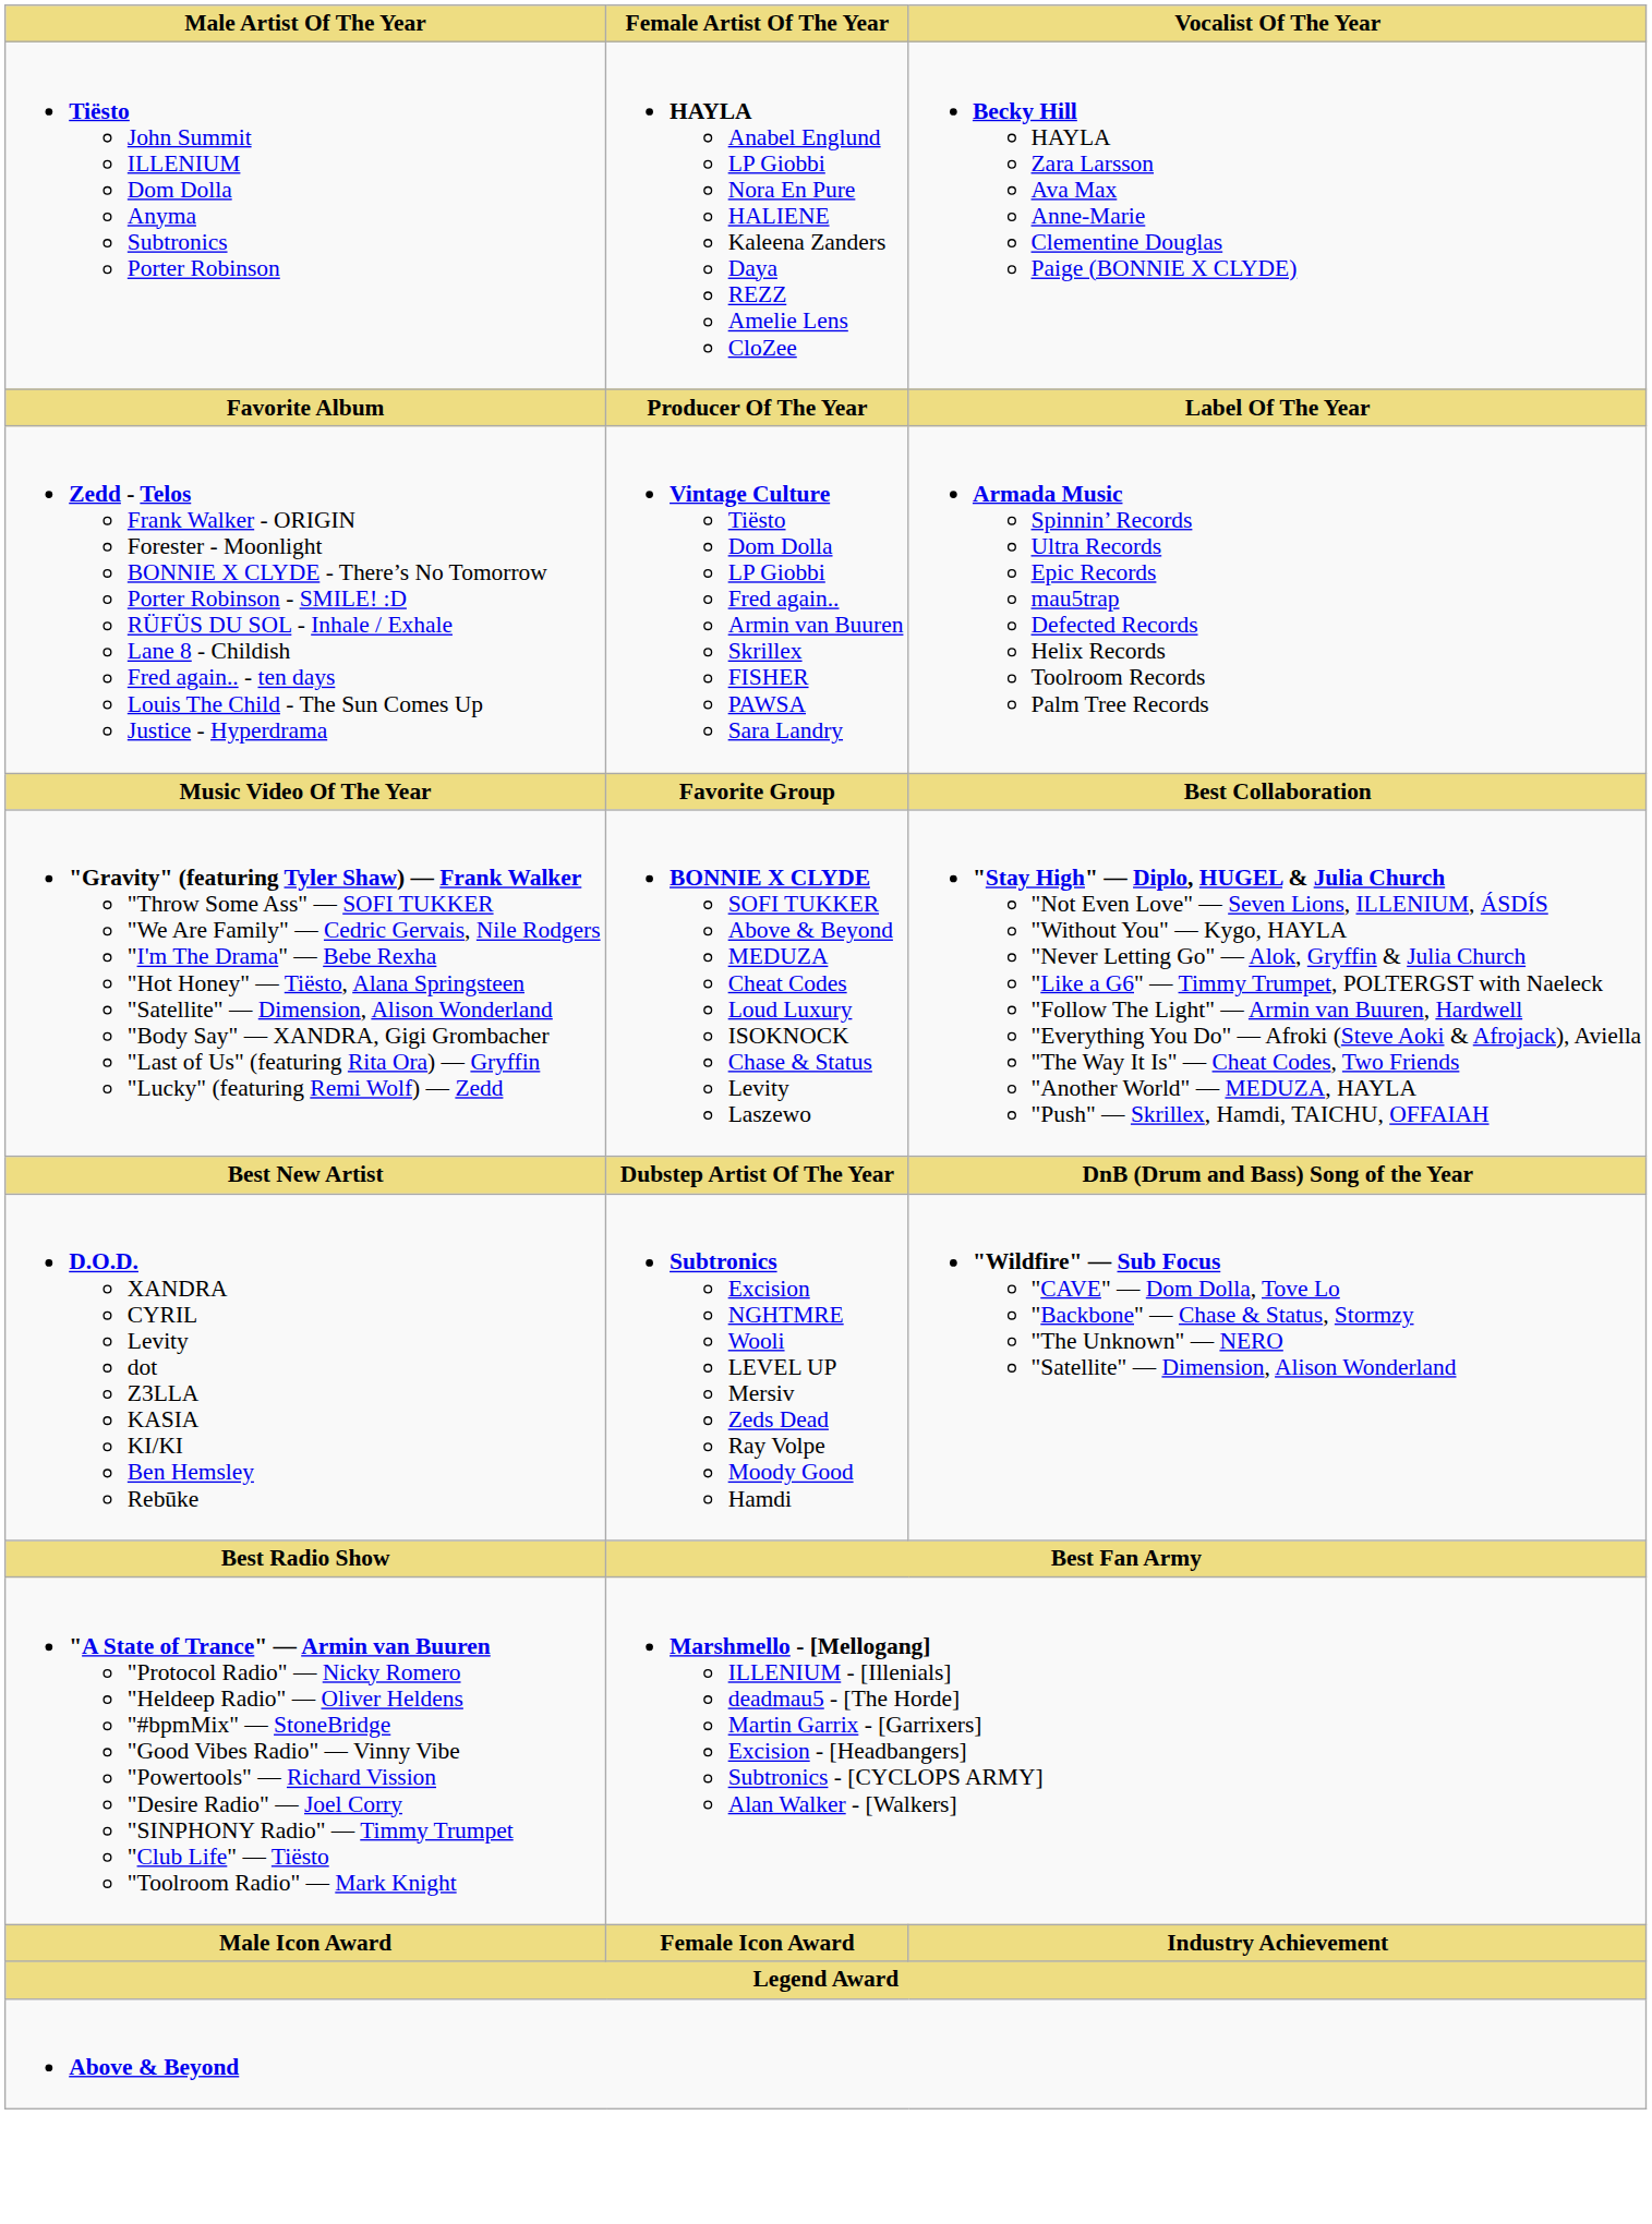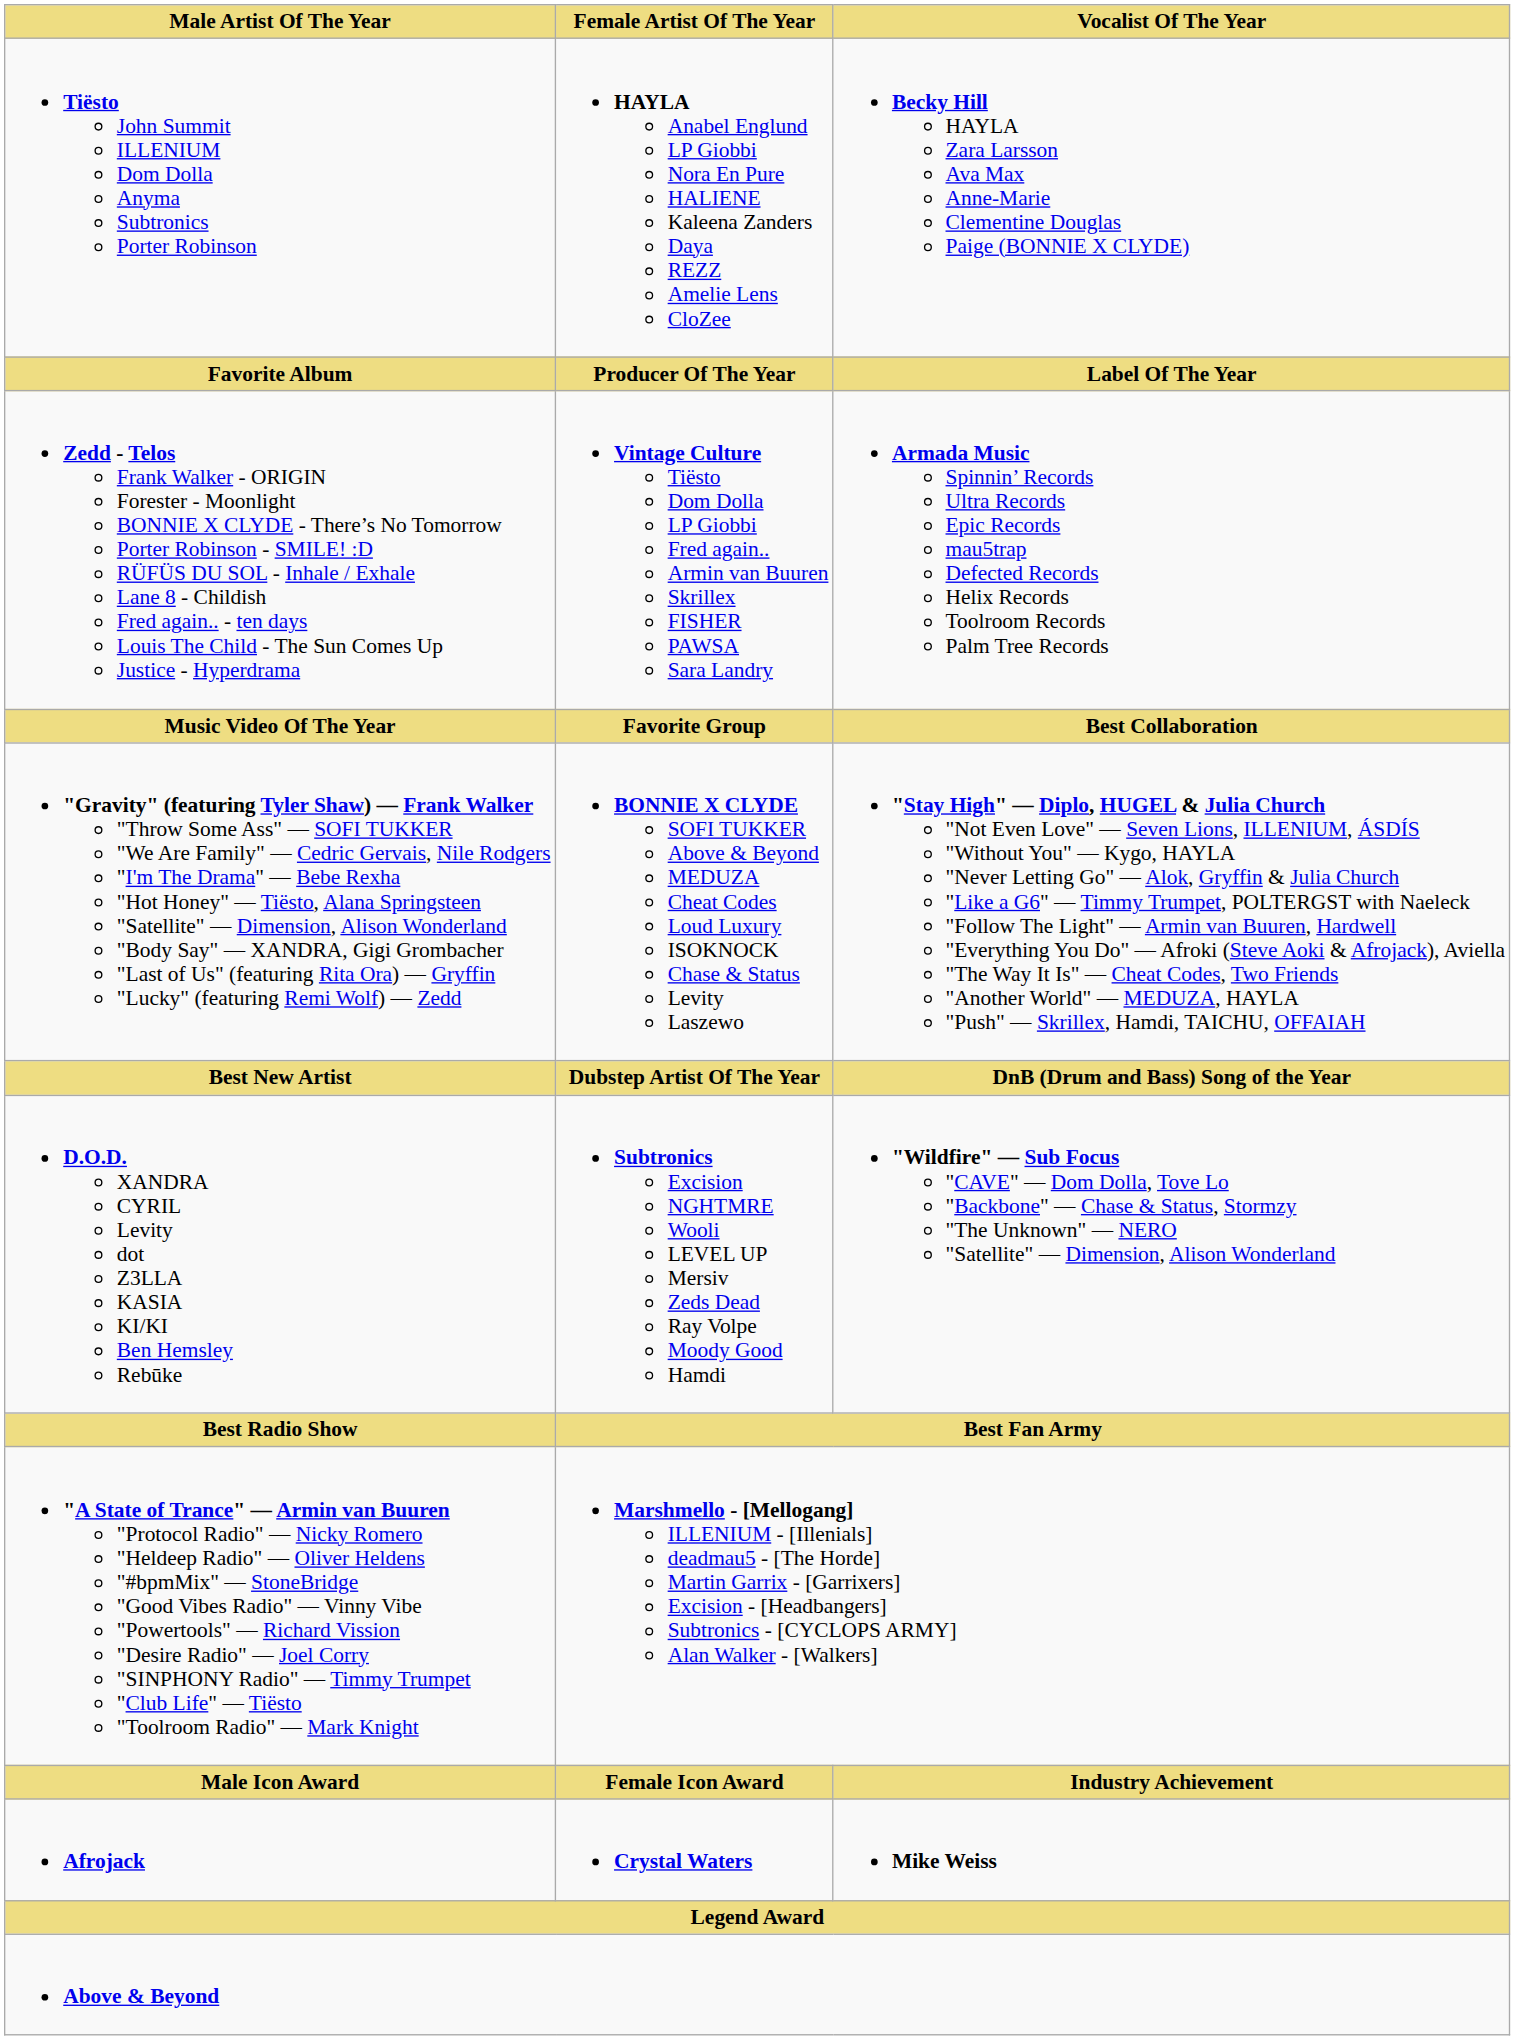+ row: Afrojack | Crystal Waters | Mike Weiss
